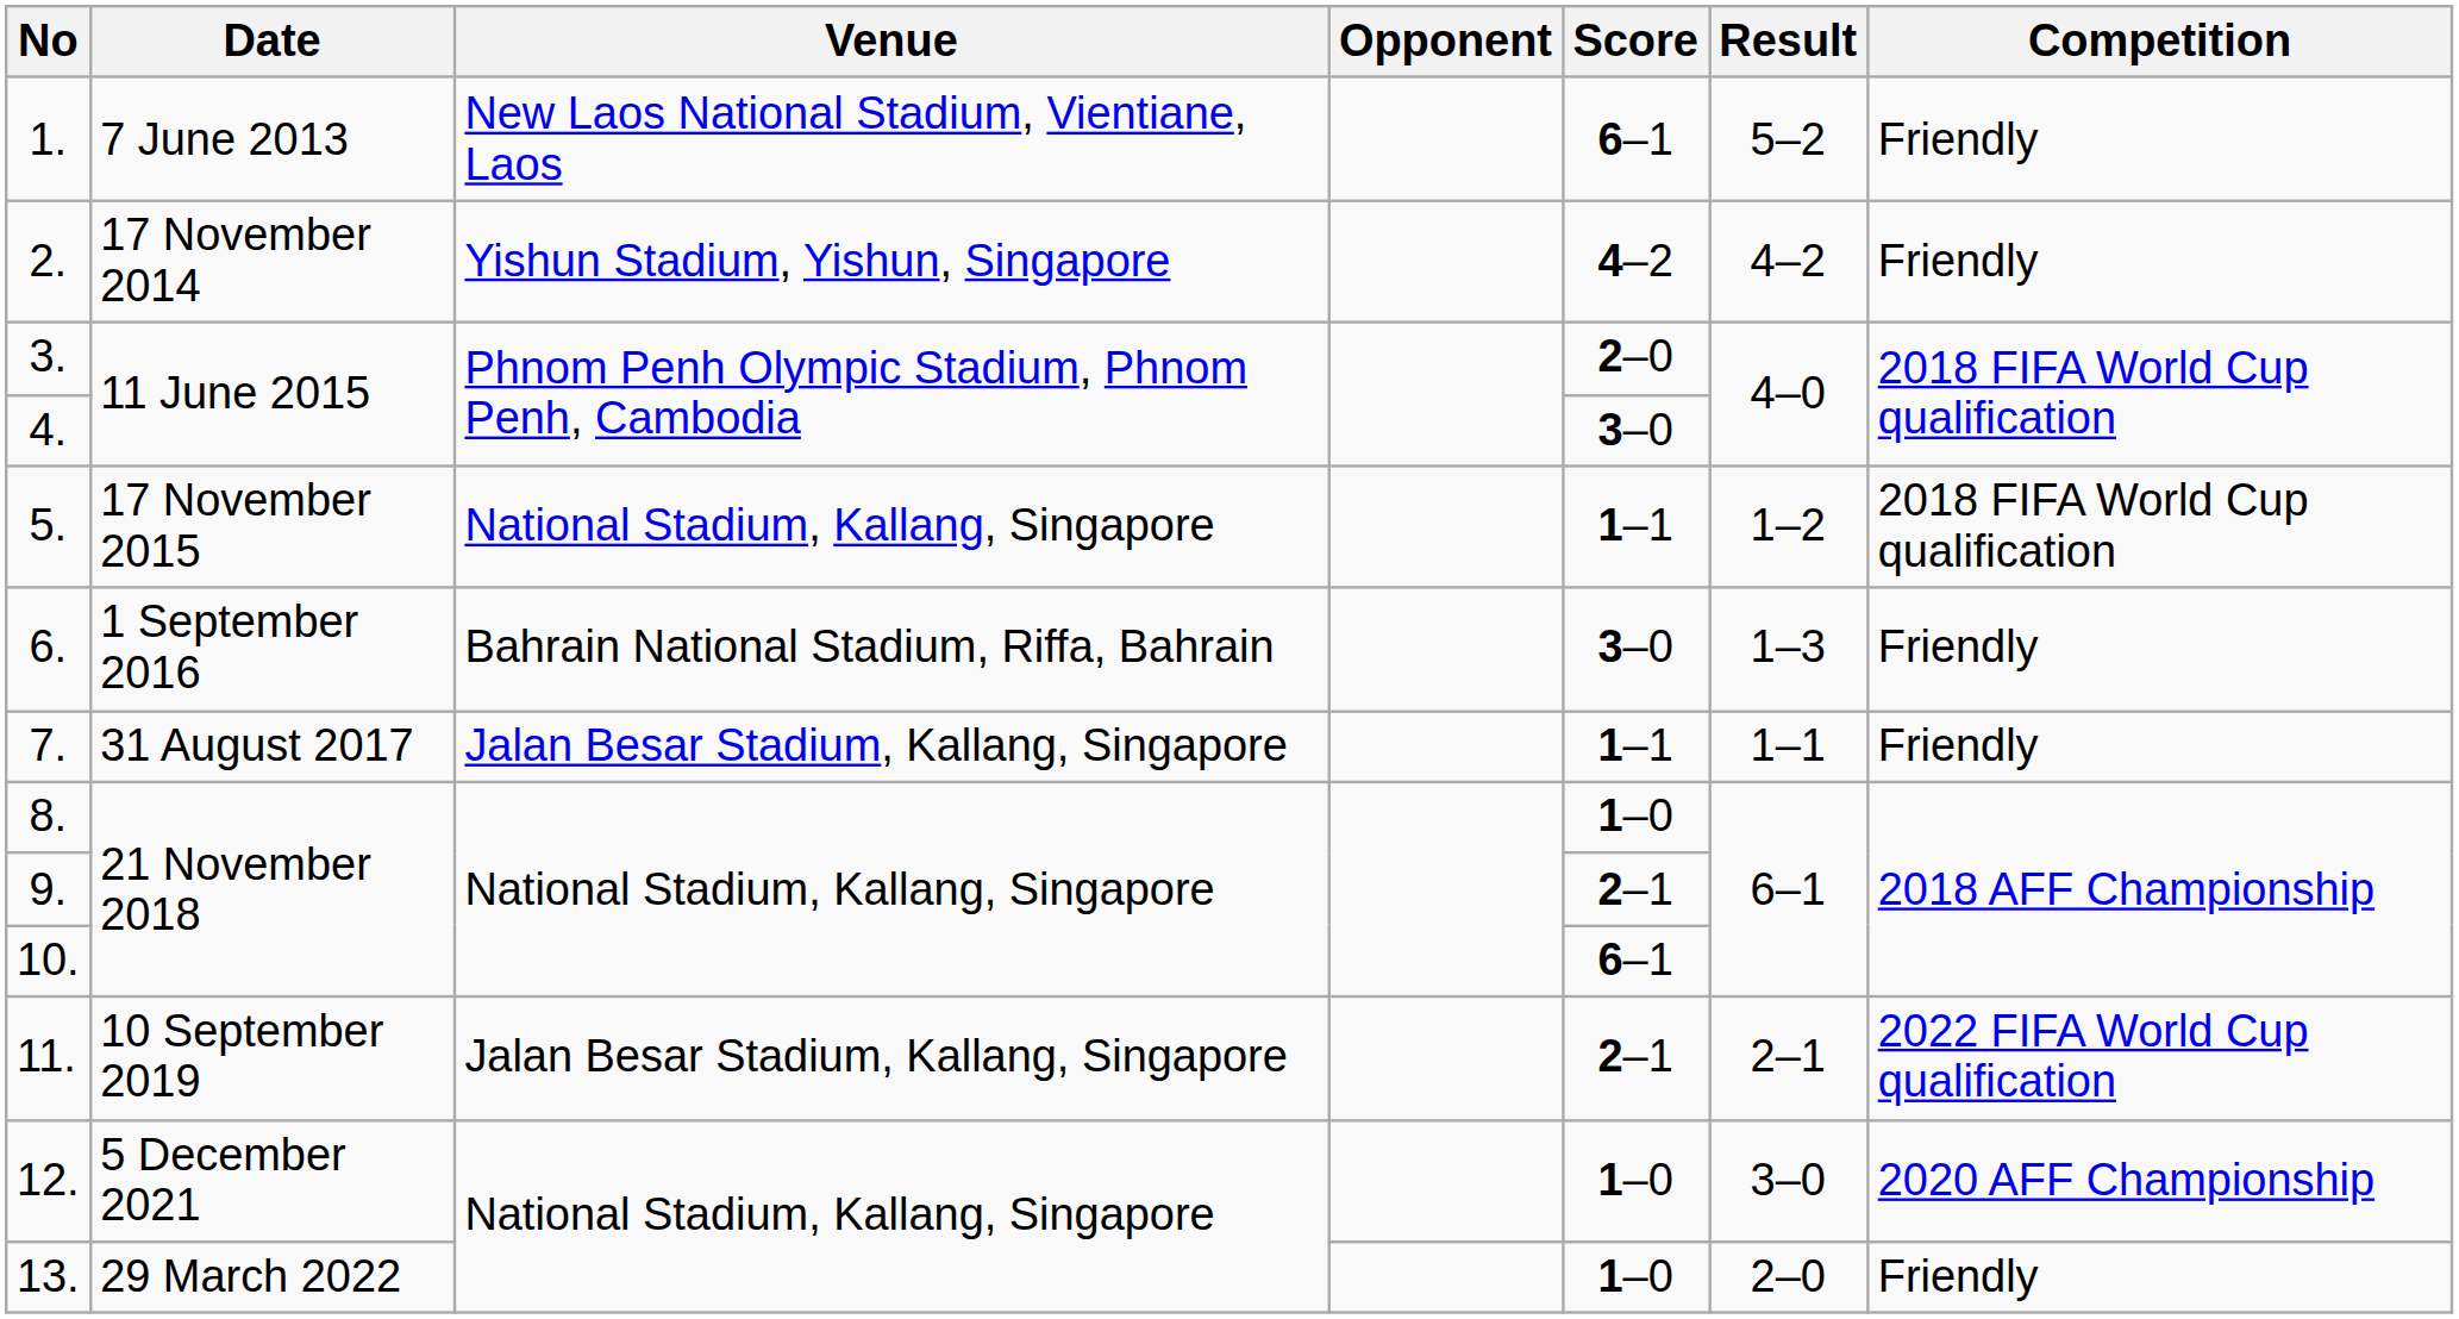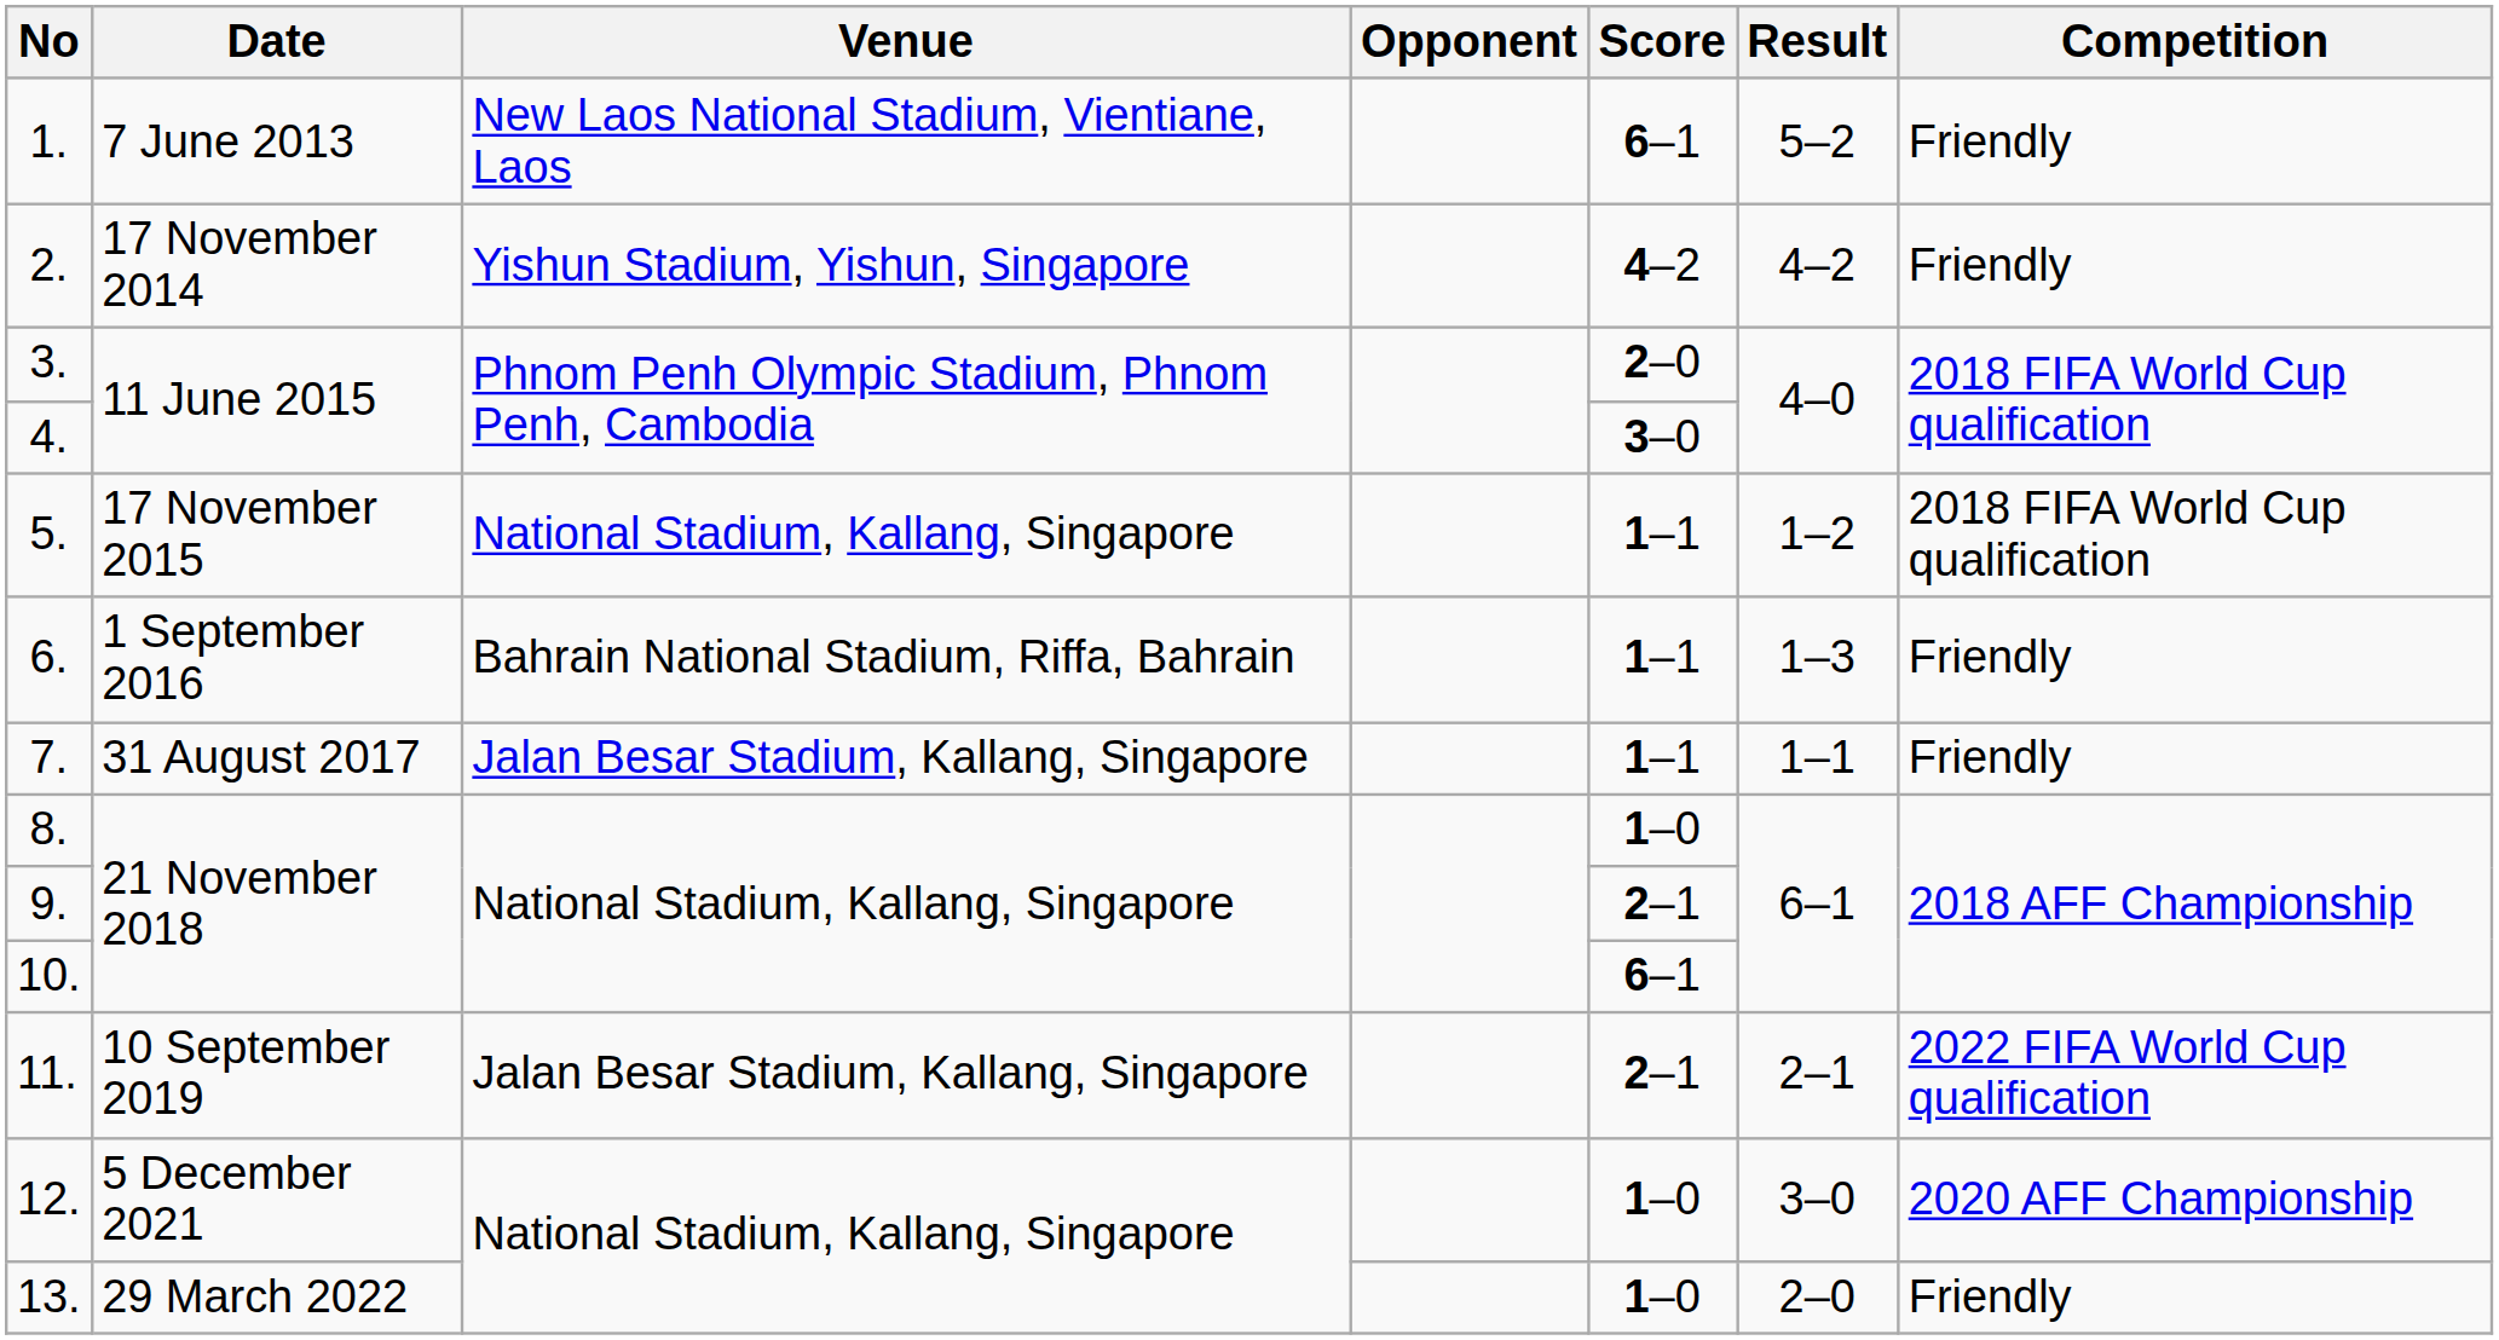6. | Score: 3–0 -> 1–1
